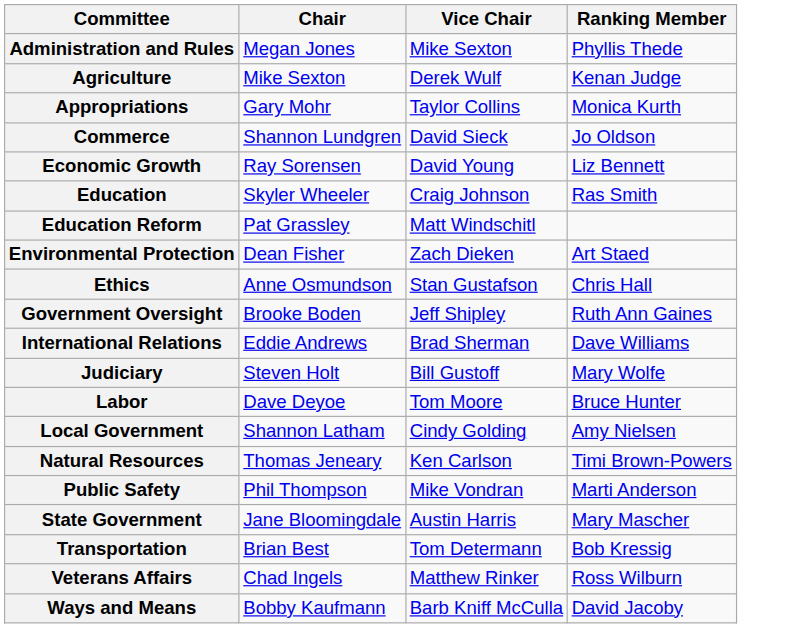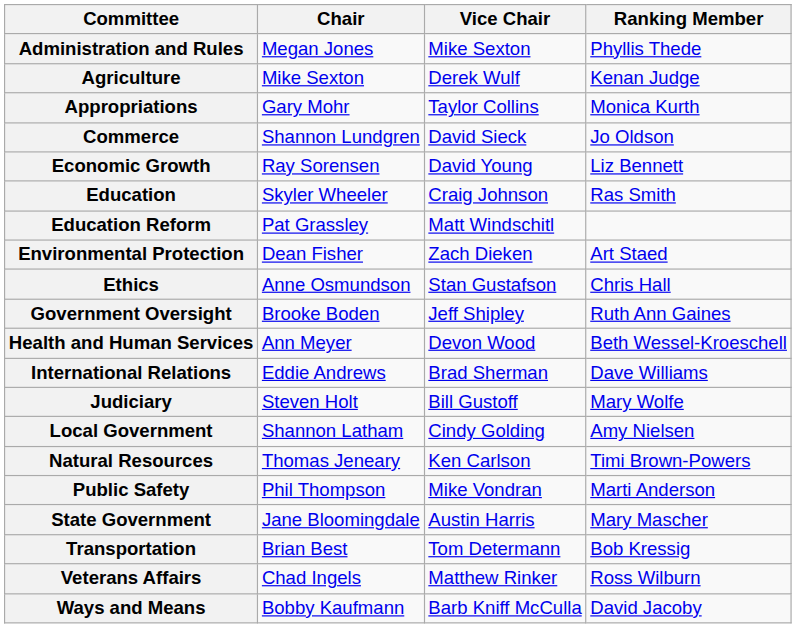+ row: Health and Human Services | Ann Meyer | Devon Wood | Beth Wessel-Kroeschell
- row: Labor | Dave Deyoe | Tom Moore | Bruce Hunter
